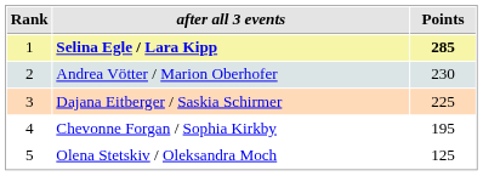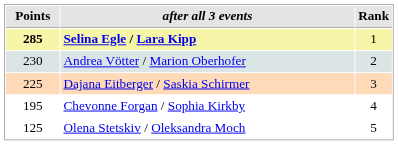columns swapped: Rank <-> Points
